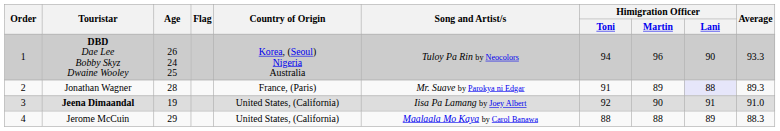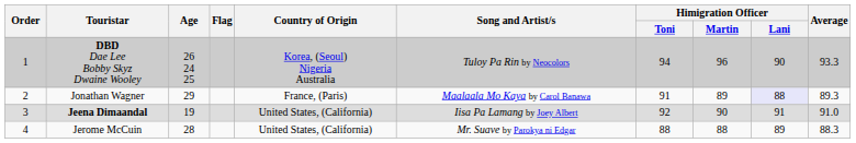Jonathan Wagner | Age: 28 -> 29
Jonathan Wagner | Song and Artist/s: Mr. Suave by Parokya ni Edgar -> Maalaala Mo Kaya by Carol Banawa
Jerome McCuin | Age: 29 -> 28
Jerome McCuin | Song and Artist/s: Maalaala Mo Kaya by Carol Banawa -> Mr. Suave by Parokya ni Edgar
